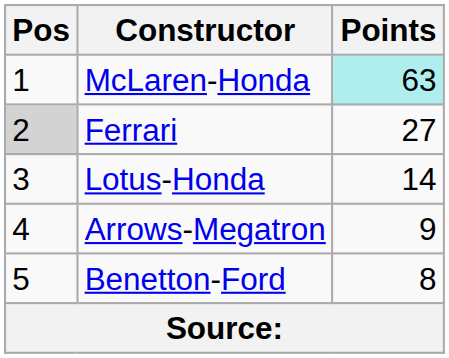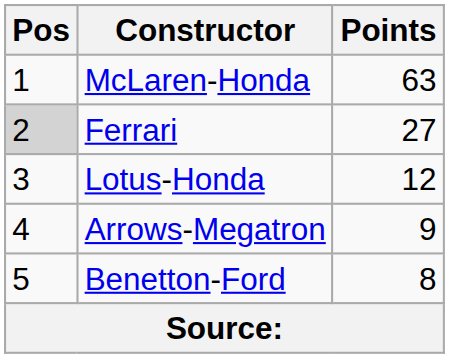McLaren-Honda | Points: paleturquoise background -> no background
Lotus-Honda | Points: 14 -> 12
